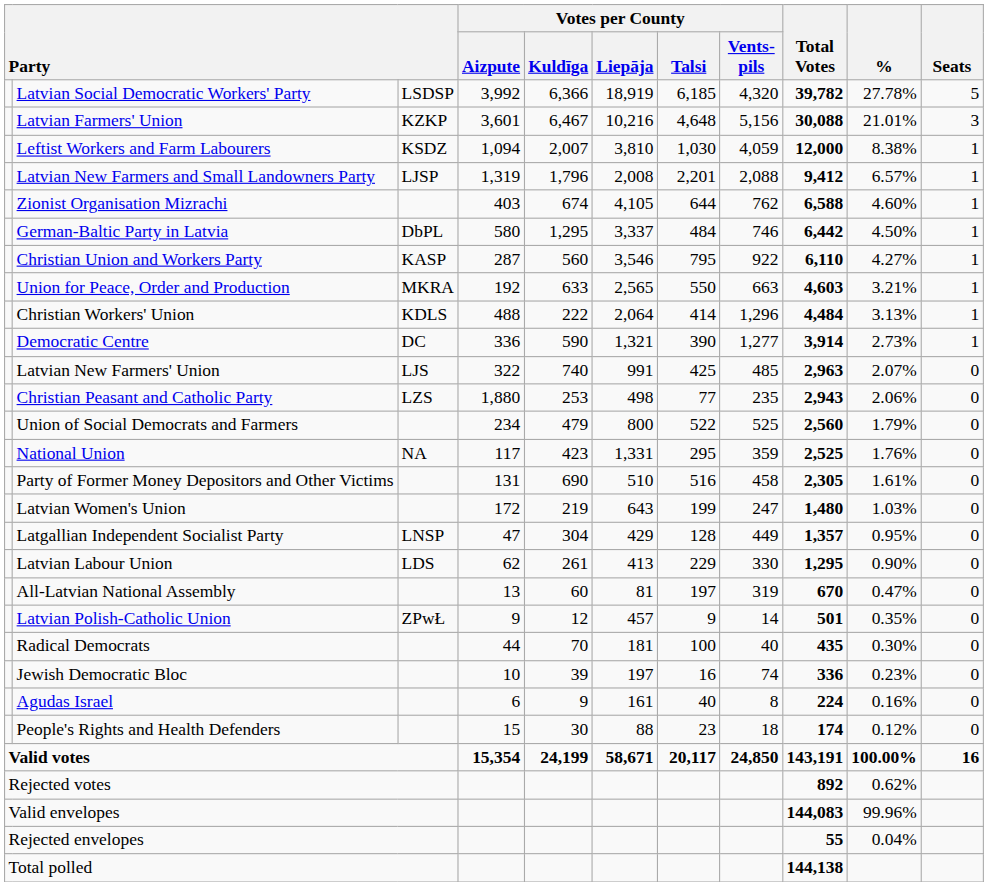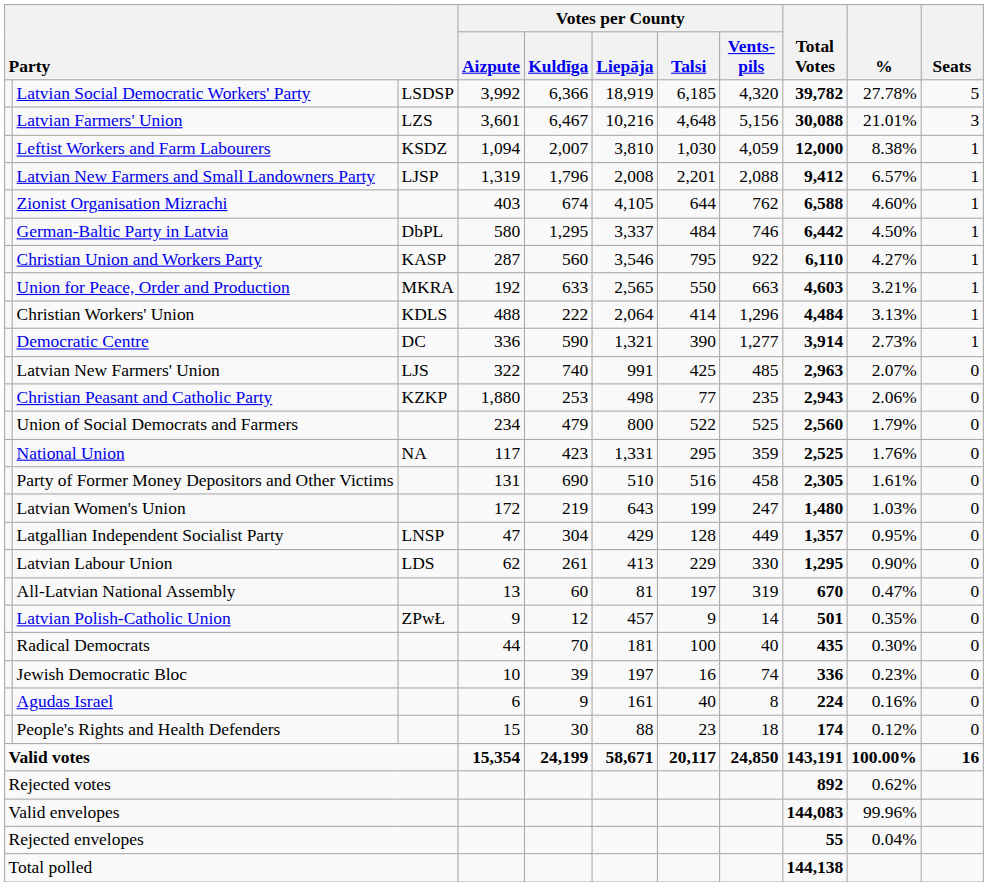Latvian Farmers' Union | column 3: KZKP -> LZS
Christian Peasant and Catholic Party | column 3: LZS -> KZKP
